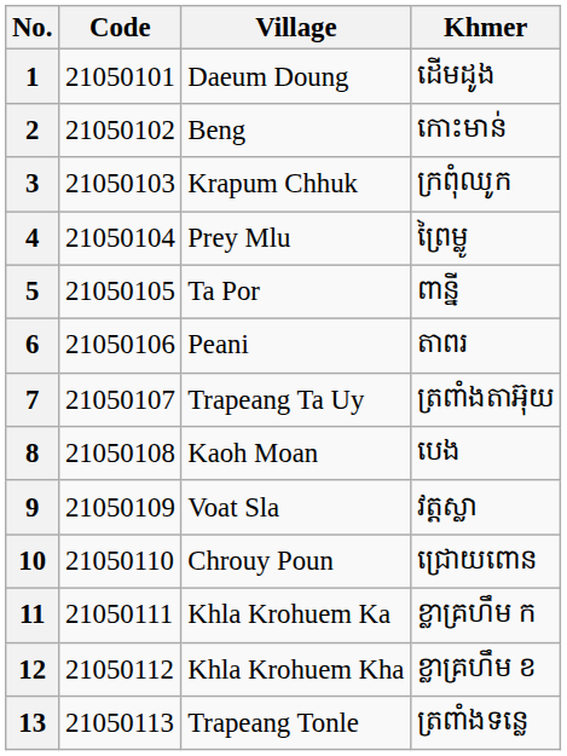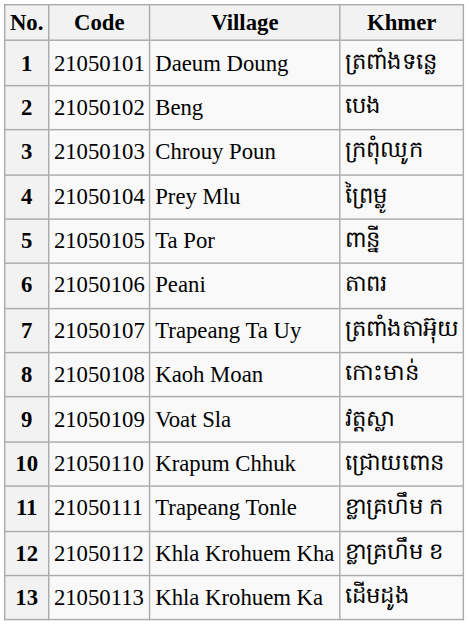1 | Khmer: ដើមដូង -> ត្រពាំងទន្លេ
2 | Khmer: កោះមាន់ -> បេង
3 | Village: Krapum Chhuk -> Chrouy Poun
8 | Khmer: បេង -> កោះមាន់
10 | Village: Chrouy Poun -> Krapum Chhuk
11 | Village: Khla Krohuem Ka -> Trapeang Tonle
13 | Village: Trapeang Tonle -> Khla Krohuem Ka
13 | Khmer: ត្រពាំងទន្លេ -> ដើមដូង
